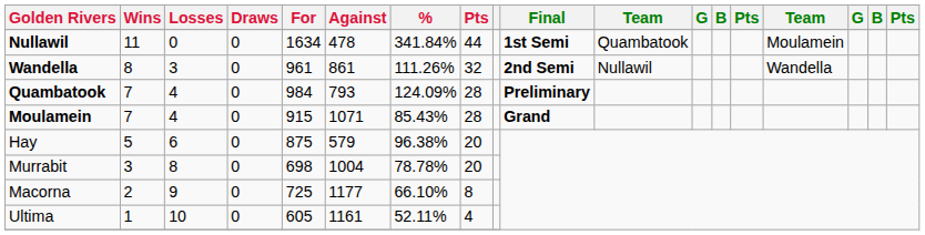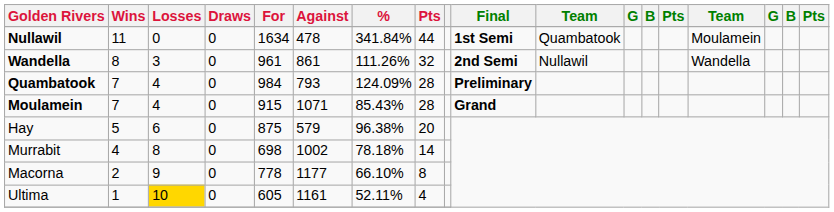Murrabit | Wins: 3 -> 4
Murrabit | Against: 1004 -> 1002
Murrabit | %: 78.78% -> 78.18%
Murrabit | column 8: 20 -> 14
Macorna | For: 725 -> 778
Ultima | Losses: no background -> gold background
